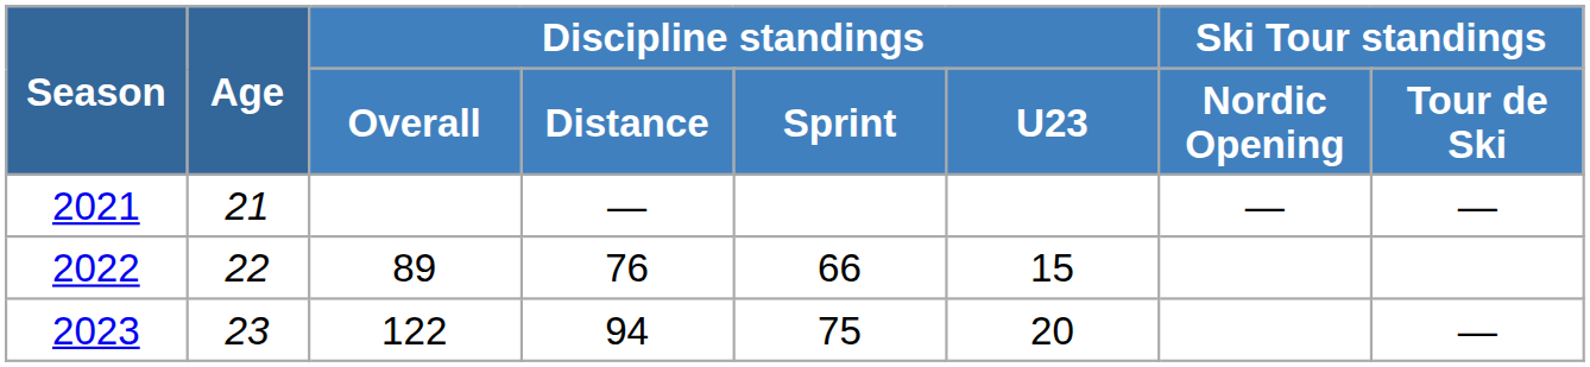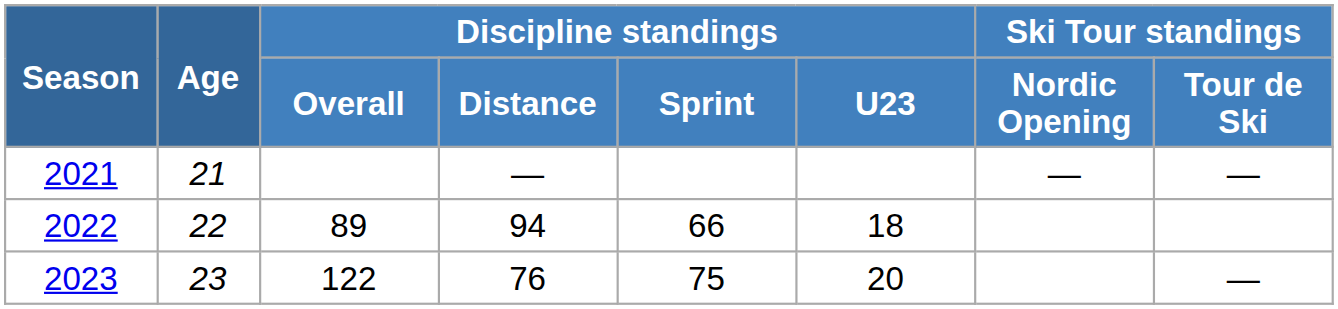2022 | Discipline standings / Distance: 76 -> 94
2022 | Discipline standings / U23: 15 -> 18
2023 | Discipline standings / Distance: 94 -> 76
